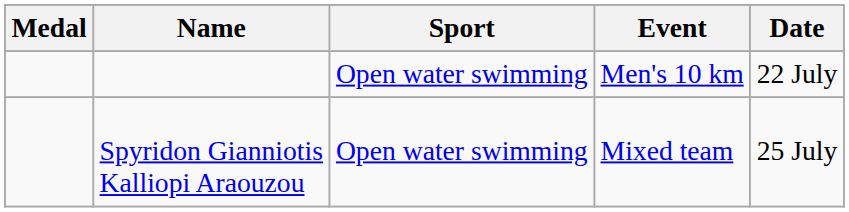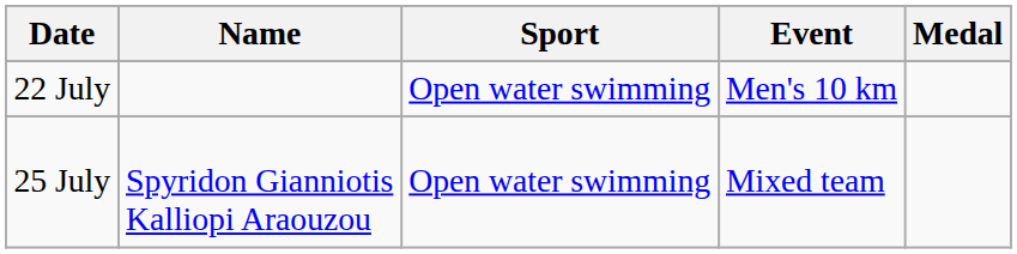columns swapped: Medal <-> Date
